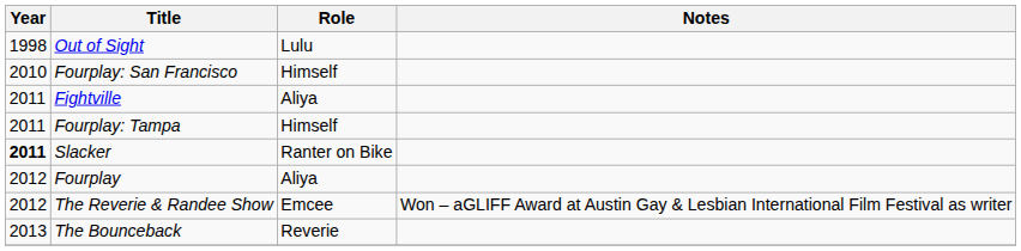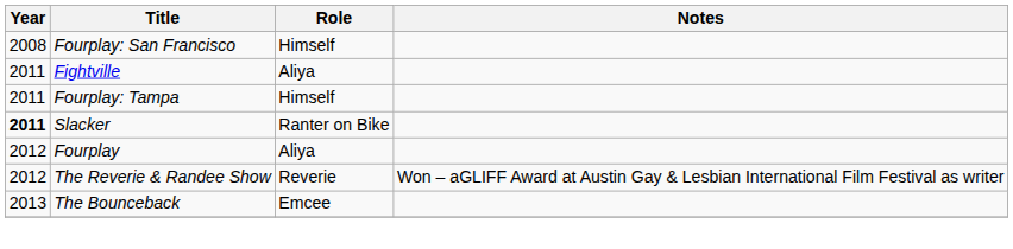- row: 1998 | Out of Sight | Lulu
Fourplay: San Francisco | Year: 2010 -> 2008
The Reverie & Randee Show | Role: Emcee -> Reverie
The Bounceback | Role: Reverie -> Emcee
